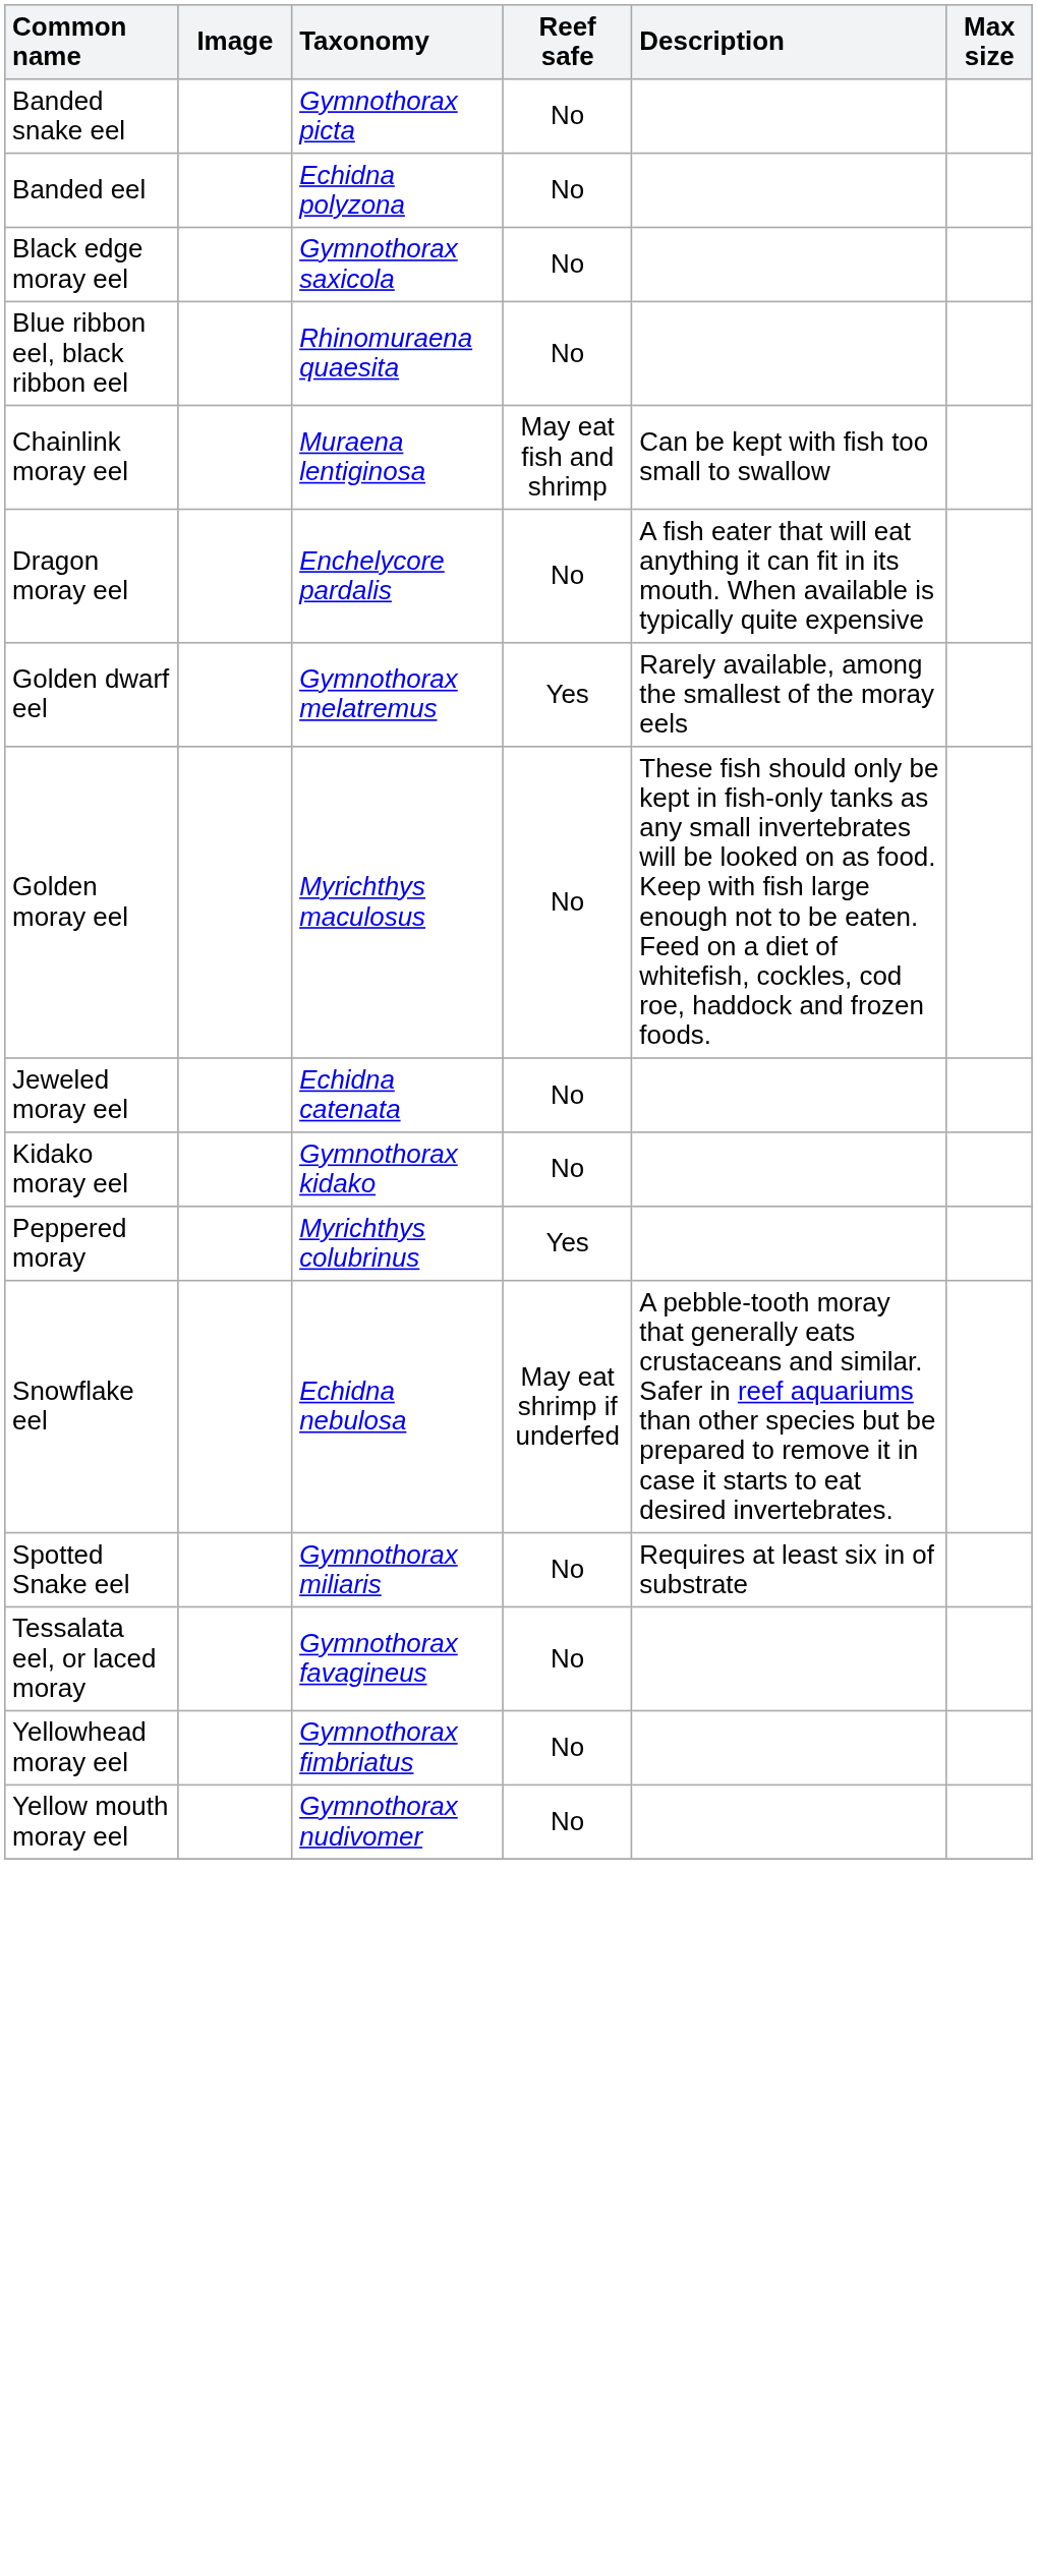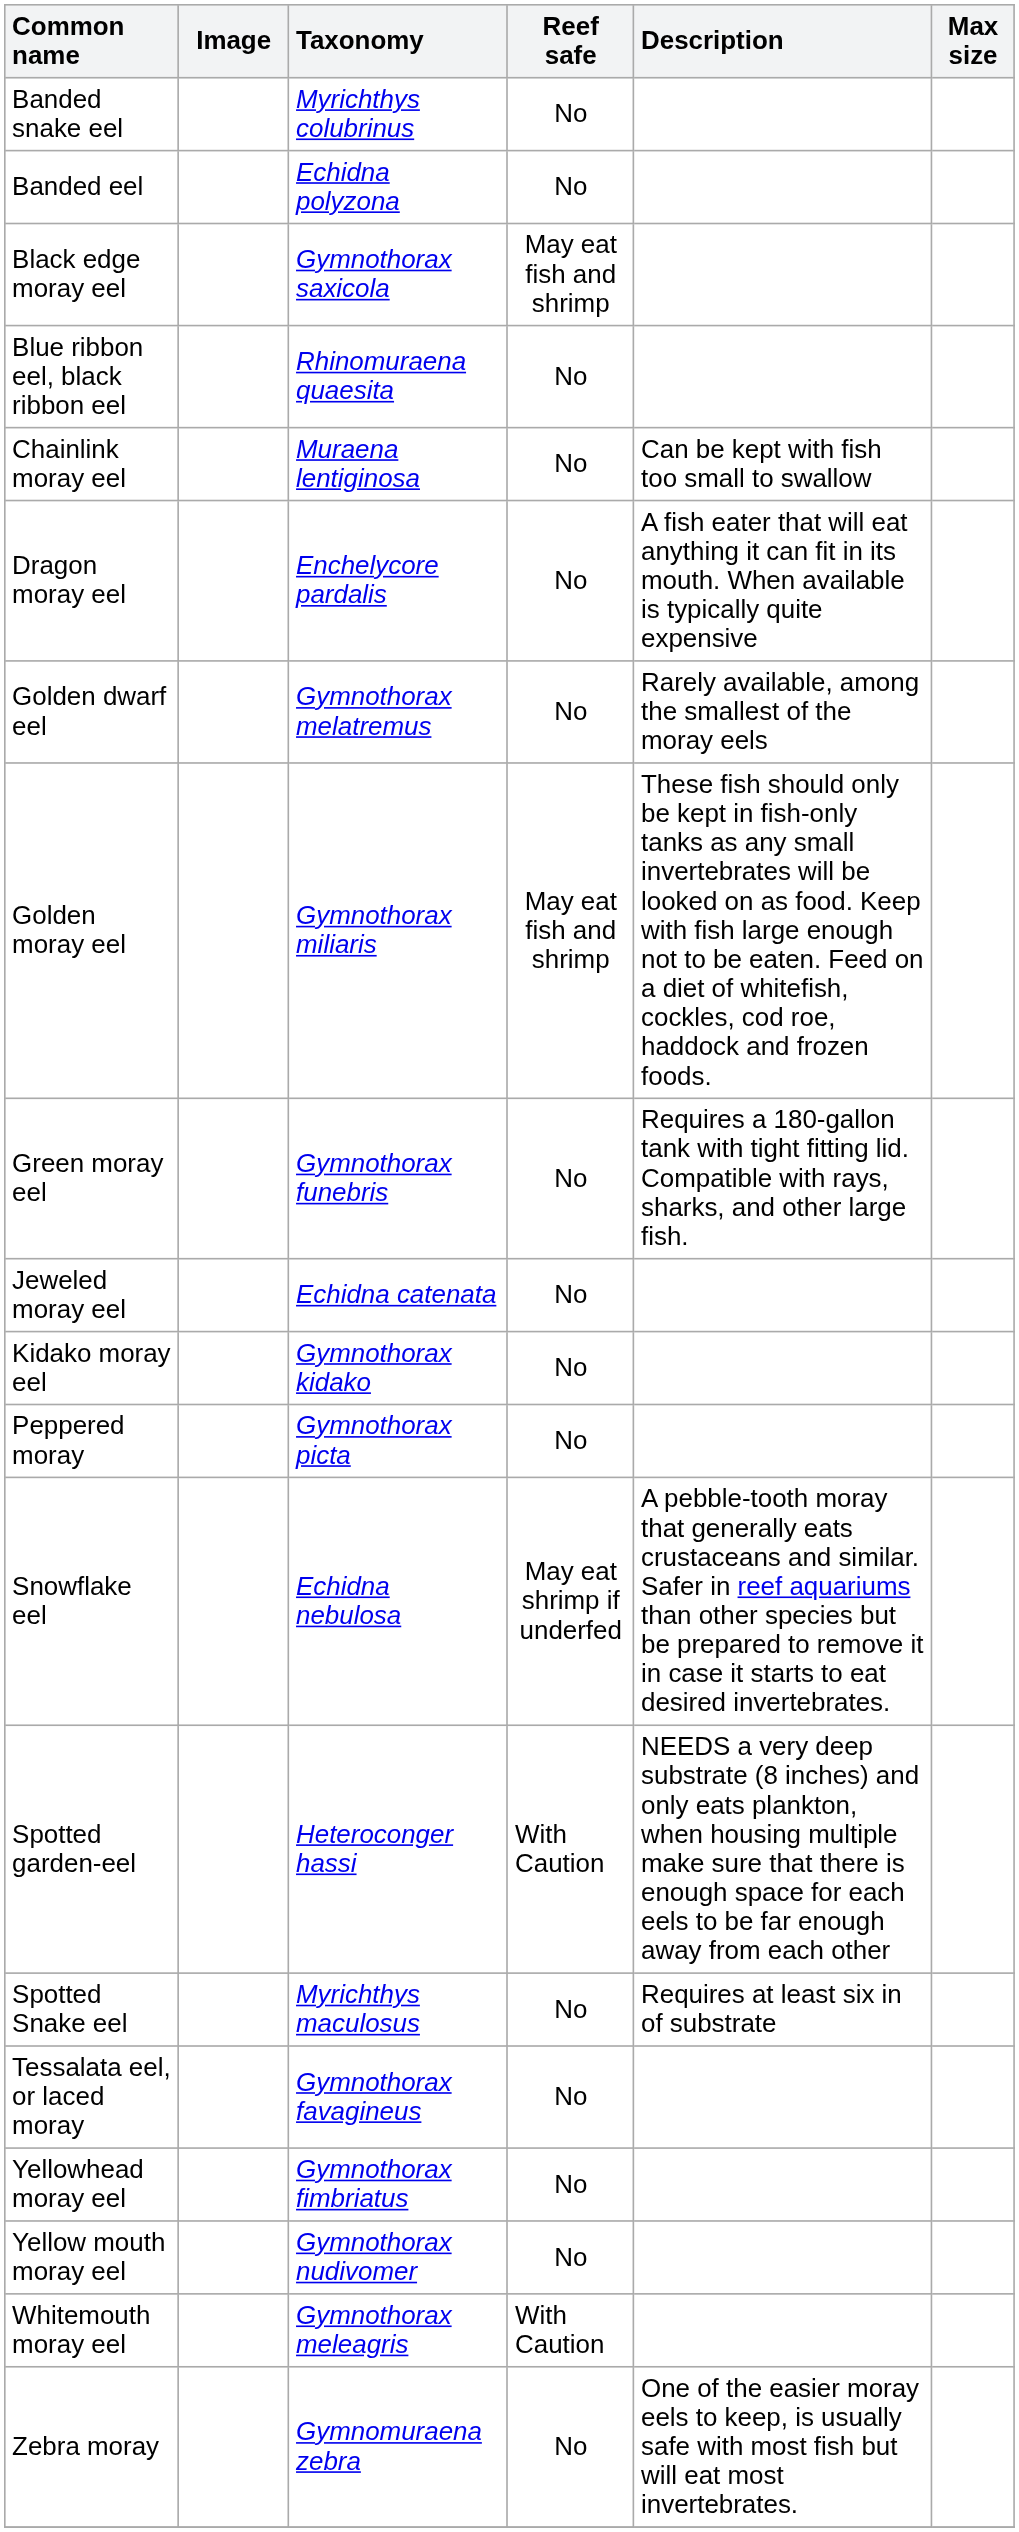Banded snake eel | Taxonomy: Gymnothorax picta -> Myrichthys colubrinus
Black edge moray eel | Reef safe: No -> May eat fish and shrimp
Chainlink moray eel | Reef safe: May eat fish and shrimp -> No
Golden dwarf eel | Reef safe: Yes -> No
Golden moray eel | Taxonomy: Myrichthys maculosus -> Gymnothorax miliaris
Golden moray eel | Reef safe: No -> May eat fish and shrimp
+ row: Green moray eel | Gymnothorax funebris | No | Requires a 180-gallon tank with tight fitting lid. Compatible with rays, sharks, and other large fish.
Peppered moray | Taxonomy: Myrichthys colubrinus -> Gymnothorax picta
Peppered moray | Reef safe: Yes -> No
+ row: Spotted garden-eel | Heteroconger hassi | With Caution | NEEDS a very deep substrate (8 inches) and only eats plankton, when housing multiple make sure that there is enough space for each eels to be far enough away from each other
Spotted Snake eel | Taxonomy: Gymnothorax miliaris -> Myrichthys maculosus
+ row: Whitemouth moray eel | Gymnothorax meleagris | With Caution
+ row: Zebra moray | Gymnomuraena zebra | No | One of the easier moray eels to keep, is usually safe with most fish but will eat most invertebrates.
